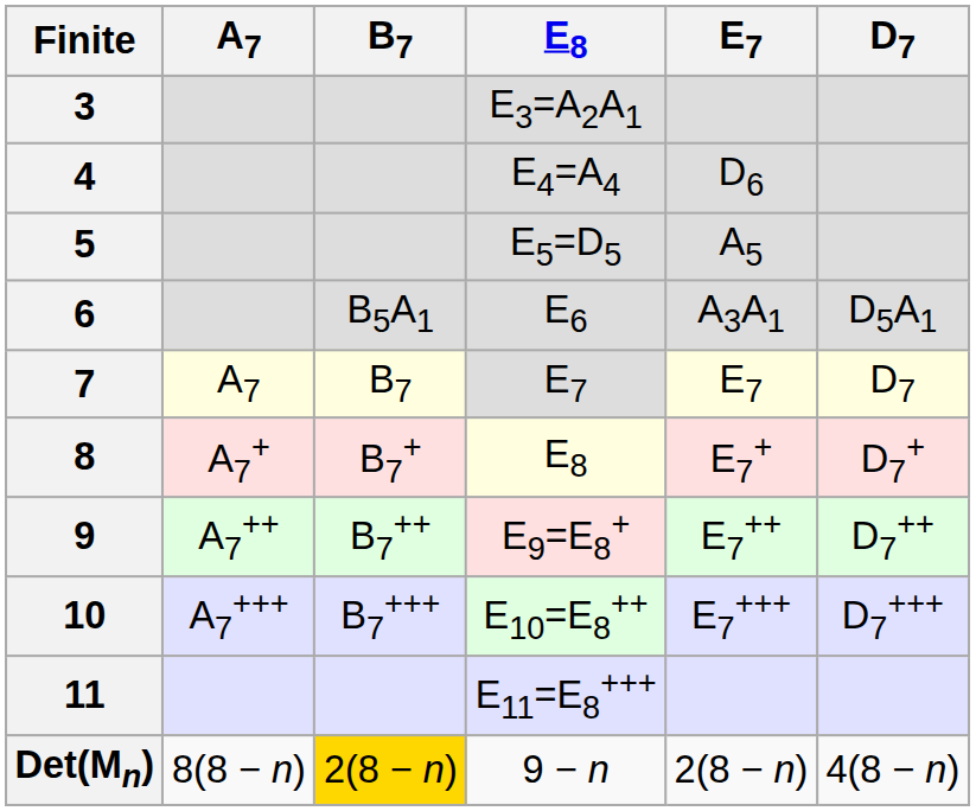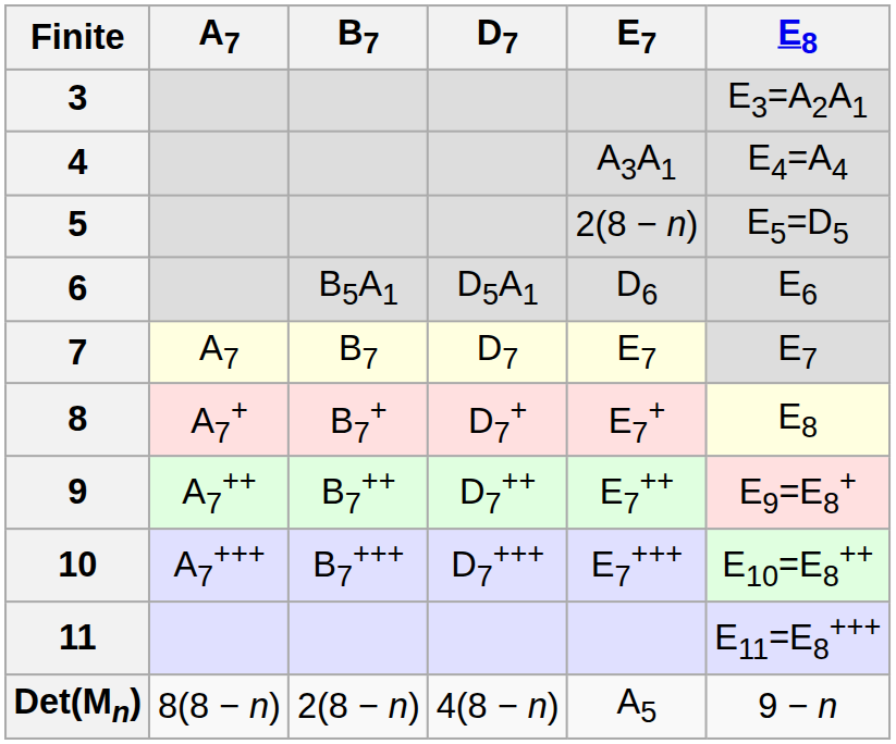columns swapped: D7 <-> E8
4 | E7: D6 -> A3A1
5 | E7: A5 -> 2(8 − n)
6 | E7: A3A1 -> D6
Det(Mn) | B7: gold background -> no background
Det(Mn) | E7: 2(8 − n) -> A5
